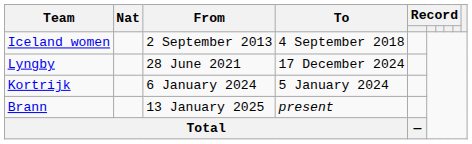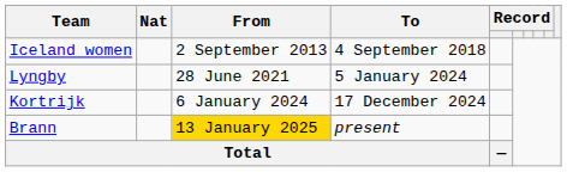Lyngby | To: 17 December 2024 -> 5 January 2024
Kortrijk | To: 5 January 2024 -> 17 December 2024
Brann | From: no background -> gold background
